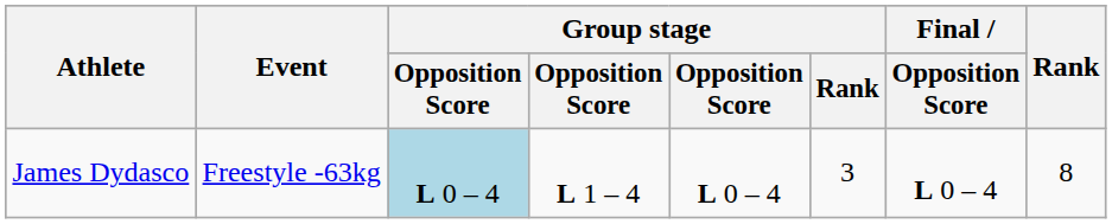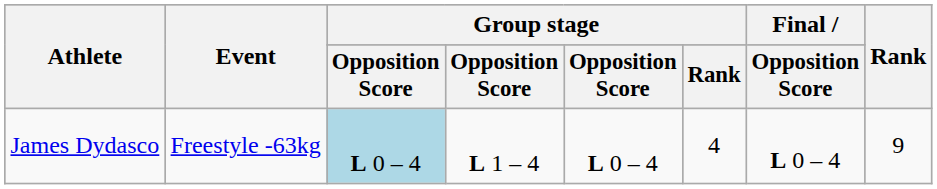James Dydasco | Group stage / Rank: 3 -> 4
James Dydasco | Rank: 8 -> 9
